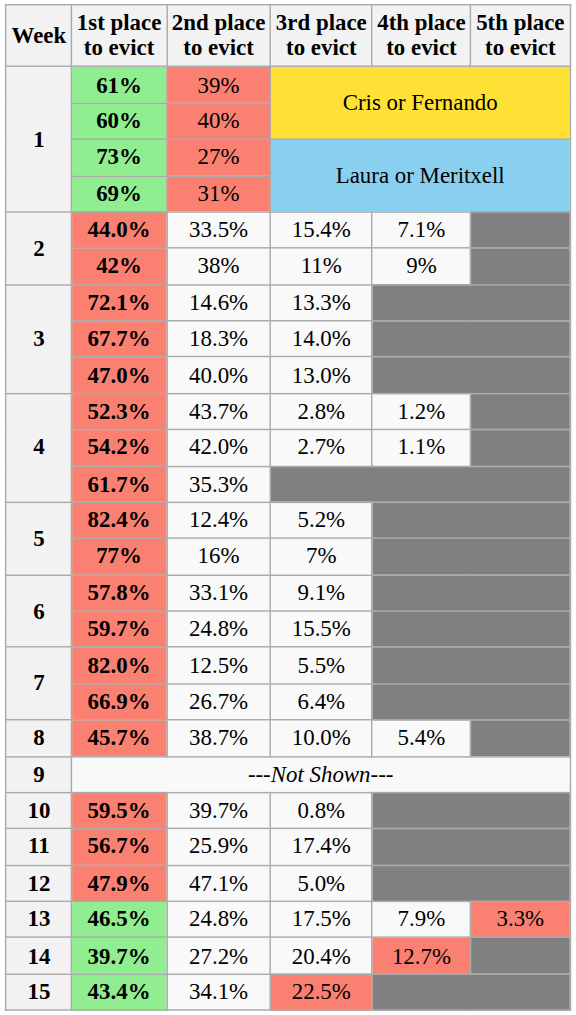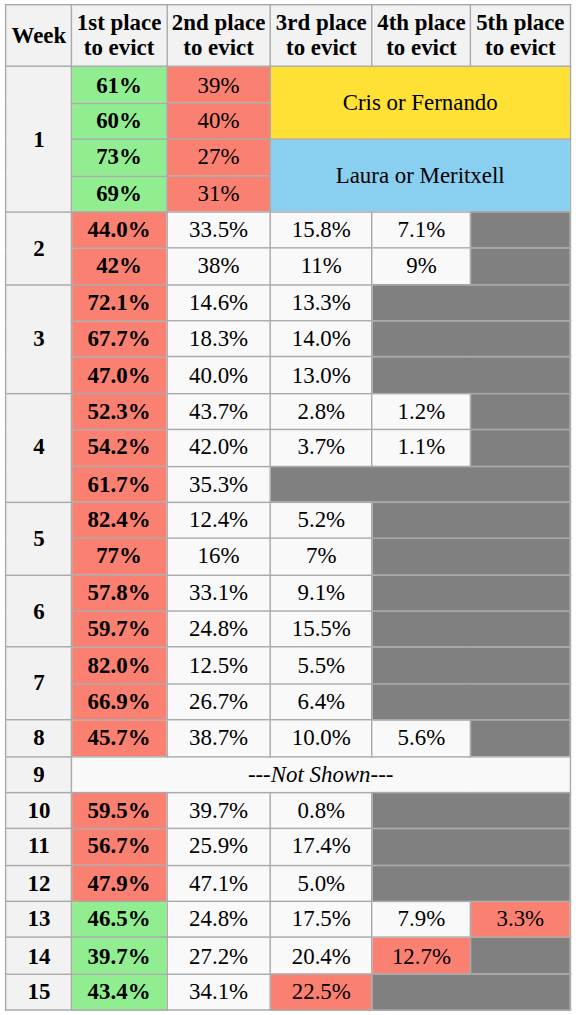44.0% | 3rd place to evict: 15.4% -> 15.8%
54.2% | 3rd place to evict: 2.7% -> 3.7%
45.7% | 4th place to evict: 5.4% -> 5.6%
